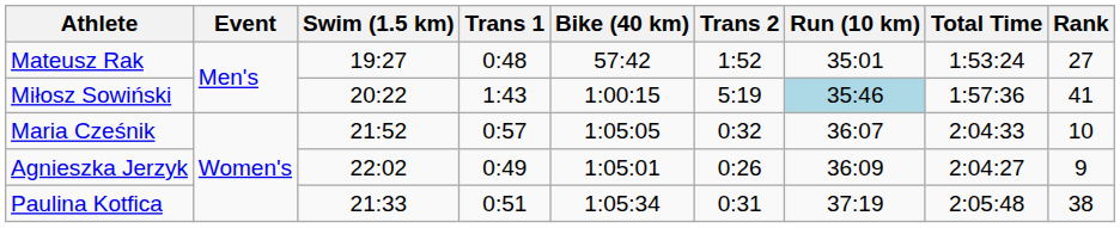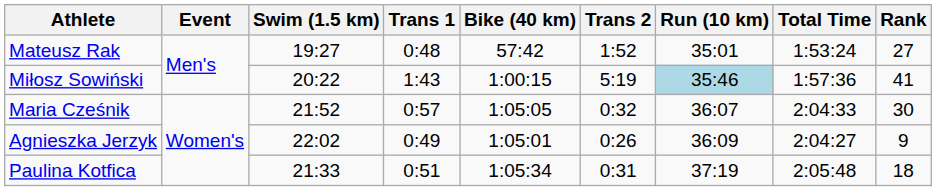Maria Cześnik | Rank: 10 -> 30
Paulina Kotfica | Rank: 38 -> 18
